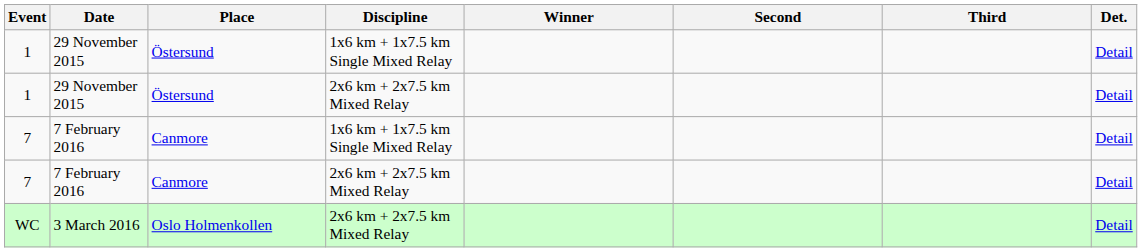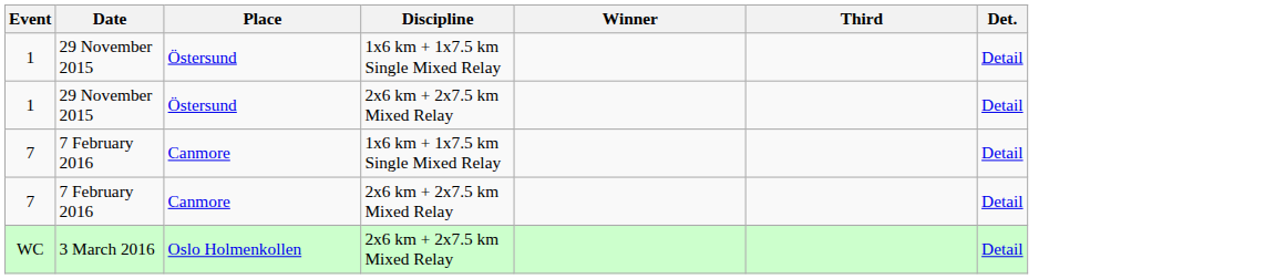- column: Second
